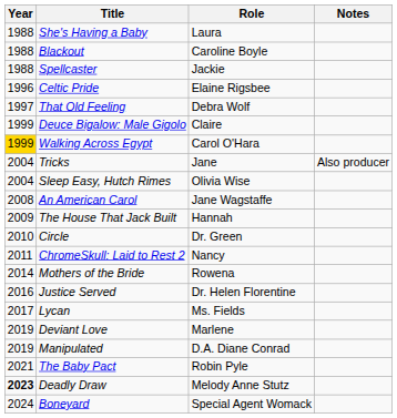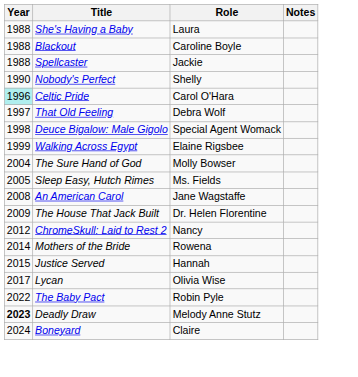+ row: 1990 | Nobody's Perfect | Shelly
Celtic Pride | Year: no background -> paleturquoise background
Celtic Pride | Role: Elaine Rigsbee -> Carol O'Hara
Deuce Bigalow: Male Gigolo | Year: 1999 -> 1998
Deuce Bigalow: Male Gigolo | Role: Claire -> Special Agent Womack
Walking Across Egypt | Year: gold background -> no background
Walking Across Egypt | Role: Carol O'Hara -> Elaine Rigsbee
+ row: 2004 | The Sure Hand of God | Molly Bowser
- row: 2004 | Tricks | Jane | Also producer
Sleep Easy, Hutch Rimes | Year: 2004 -> 2005
Sleep Easy, Hutch Rimes | Role: Olivia Wise -> Ms. Fields
The House That Jack Built | Role: Hannah -> Dr. Helen Florentine
- row: 2010 | Circle | Dr. Green
ChromeSkull: Laid to Rest 2 | Year: 2011 -> 2012
Justice Served | Year: 2016 -> 2015
Justice Served | Role: Dr. Helen Florentine -> Hannah
Lycan | Role: Ms. Fields -> Olivia Wise
- row: 2019 | Deviant Love | Marlene
- row: 2019 | Manipulated | D.A. Diane Conrad
The Baby Pact | Year: 2021 -> 2022
Boneyard | Role: Special Agent Womack -> Claire
